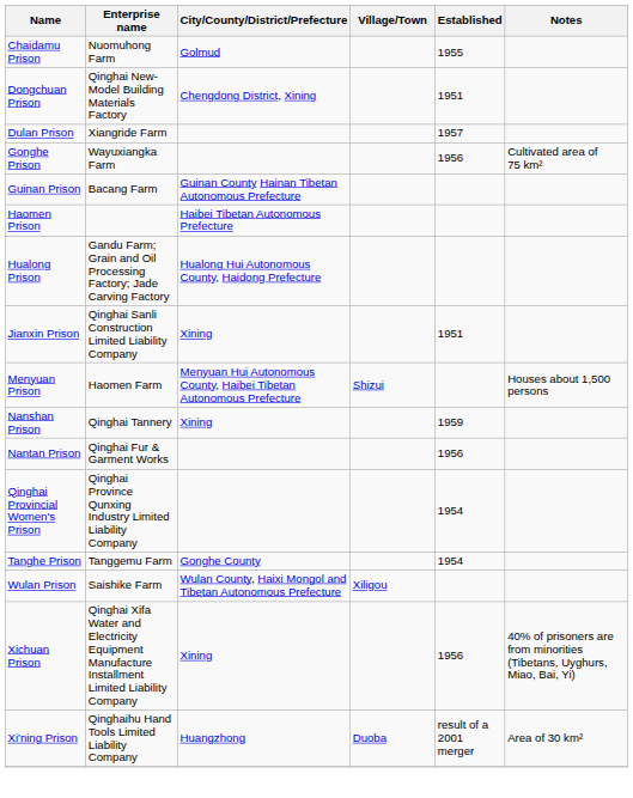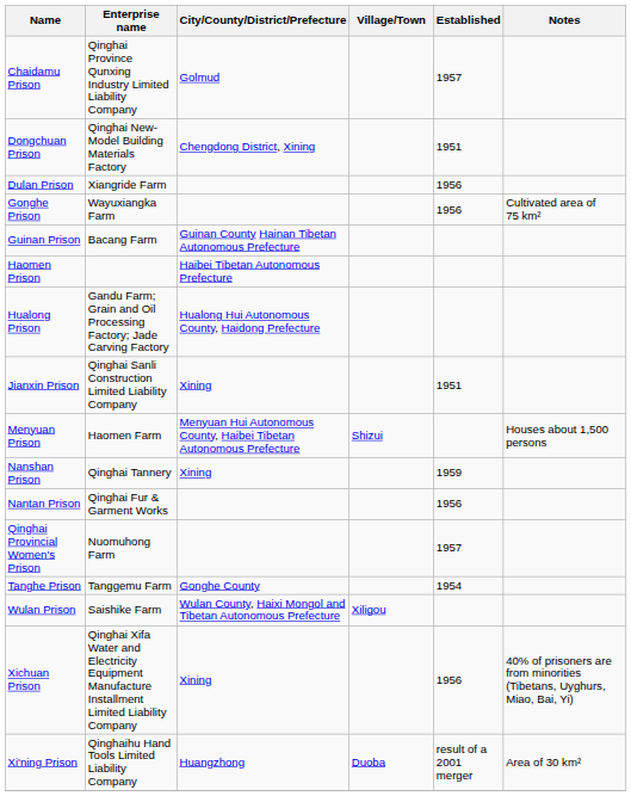Chaidamu Prison | Enterprise name: Nuomuhong Farm -> Qinghai Province Qunxing Industry Limited Liability Company
Chaidamu Prison | Established: 1955 -> 1957
Dulan Prison | Established: 1957 -> 1956
Qinghai Provincial Women's Prison | Enterprise name: Qinghai Province Qunxing Industry Limited Liability Company -> Nuomuhong Farm
Qinghai Provincial Women's Prison | Established: 1954 -> 1957
